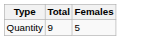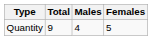+ column: Males | 4
